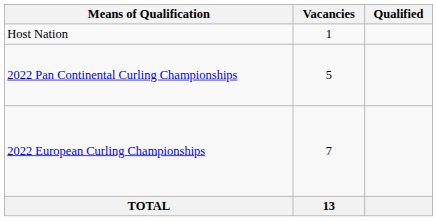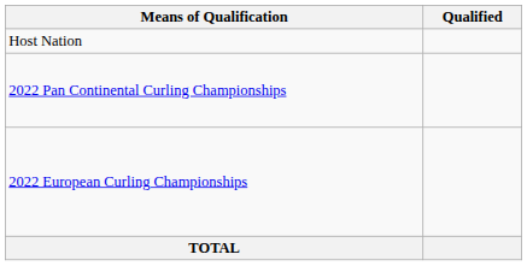- column: Vacancies | 1 | 5 | 7 | 13
